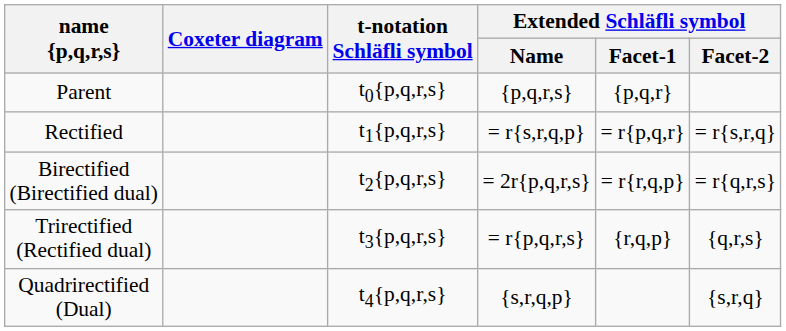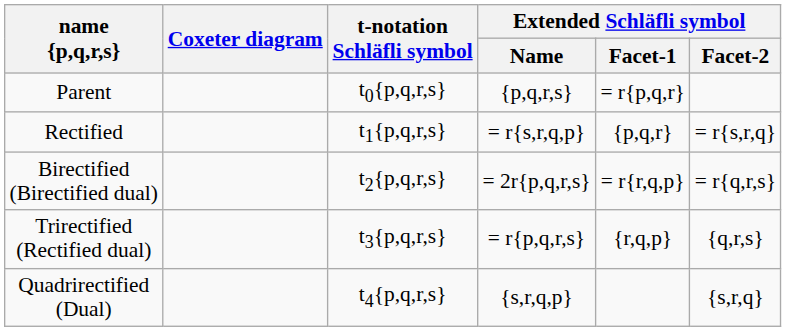Parent | Extended Schläfli symbol / Facet-1: {p,q,r} -> = r{p,q,r}
Rectified | Extended Schläfli symbol / Facet-1: = r{p,q,r} -> {p,q,r}
